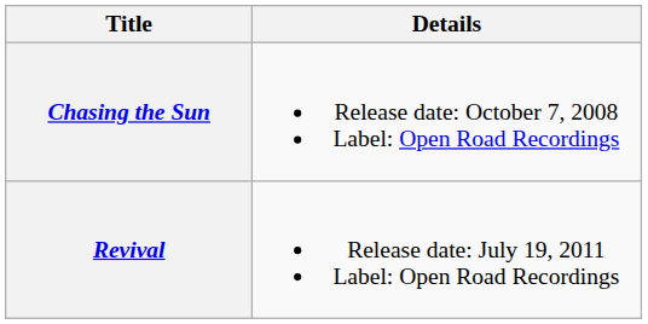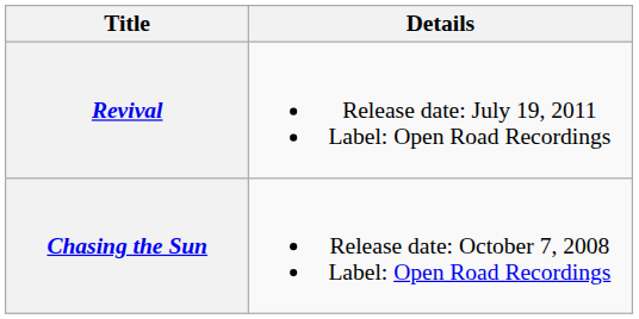rows swapped: Chasing the Sun <-> Revival
